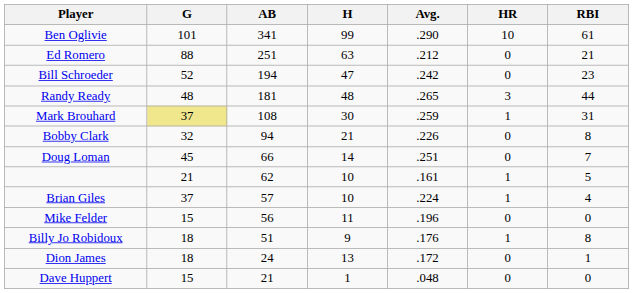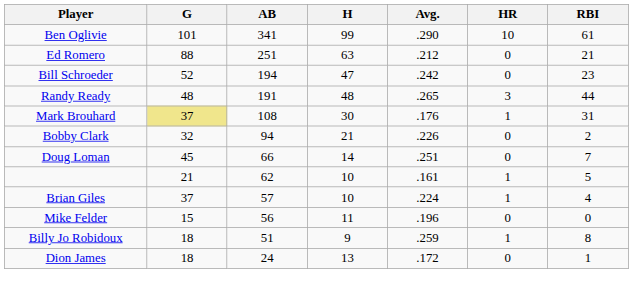Randy Ready | AB: 181 -> 191
Mark Brouhard | Avg.: .259 -> .176
Bobby Clark | RBI: 8 -> 2
Billy Jo Robidoux | Avg.: .176 -> .259
- row: Dave Huppert | 15 | 21 | 1 | .048 | 0 | 0
